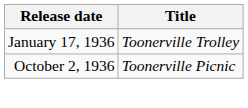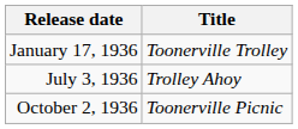+ row: July 3, 1936 | Trolley Ahoy
